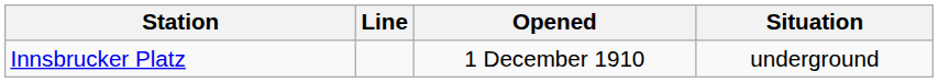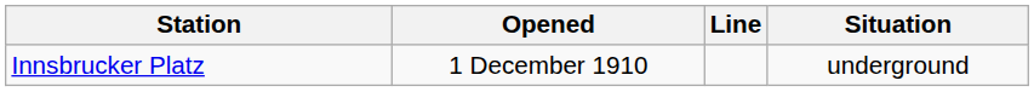columns swapped: Line <-> Opened
